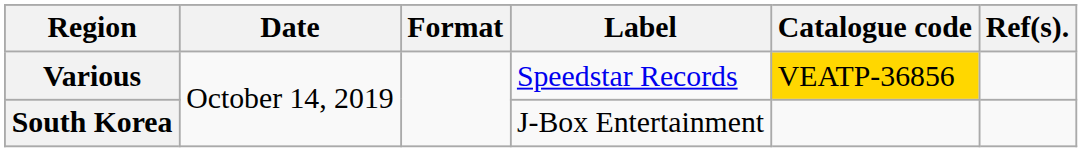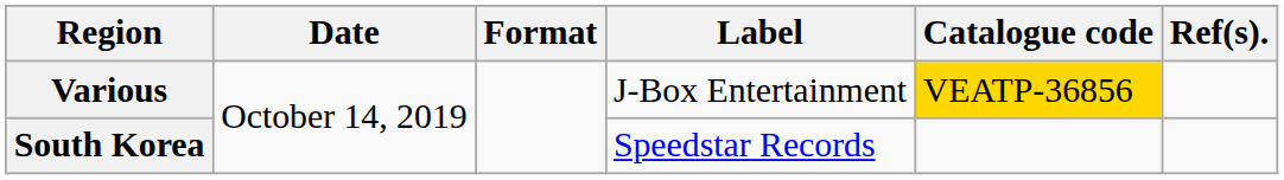Various | Label: Speedstar Records -> J-Box Entertainment
South Korea | Label: J-Box Entertainment -> Speedstar Records
